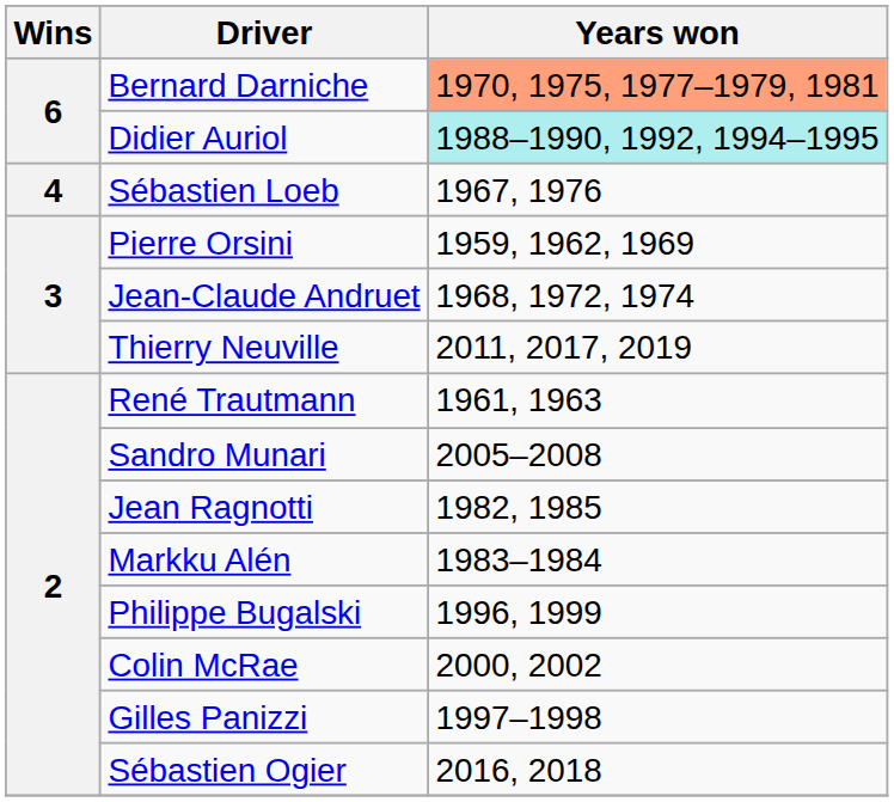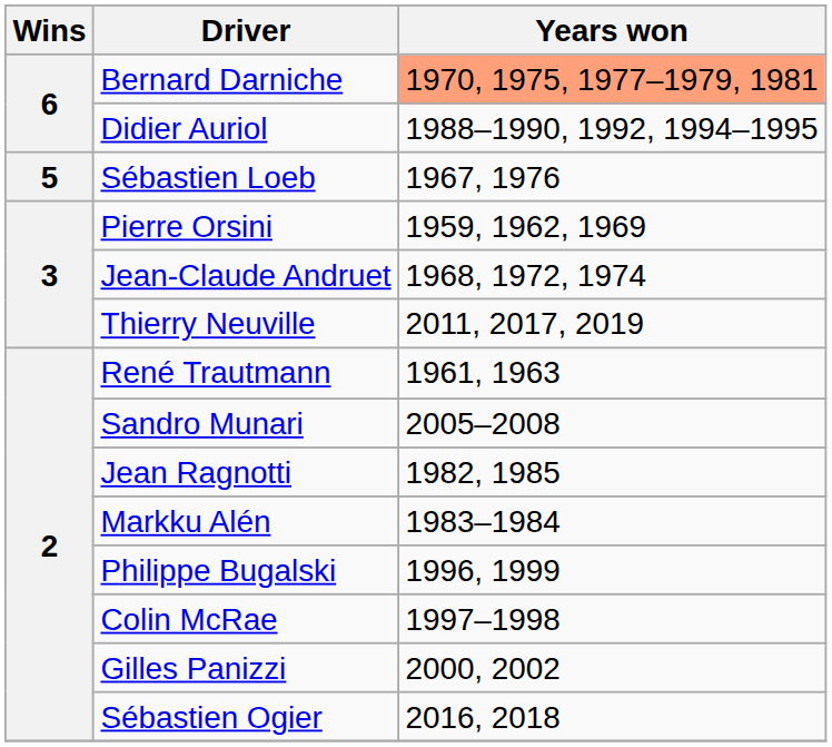Didier Auriol | Years won: paleturquoise background -> no background
Sébastien Loeb | Wins: 4 -> 5
Colin McRae | Years won: 2000, 2002 -> 1997–1998
Gilles Panizzi | Years won: 1997–1998 -> 2000, 2002
